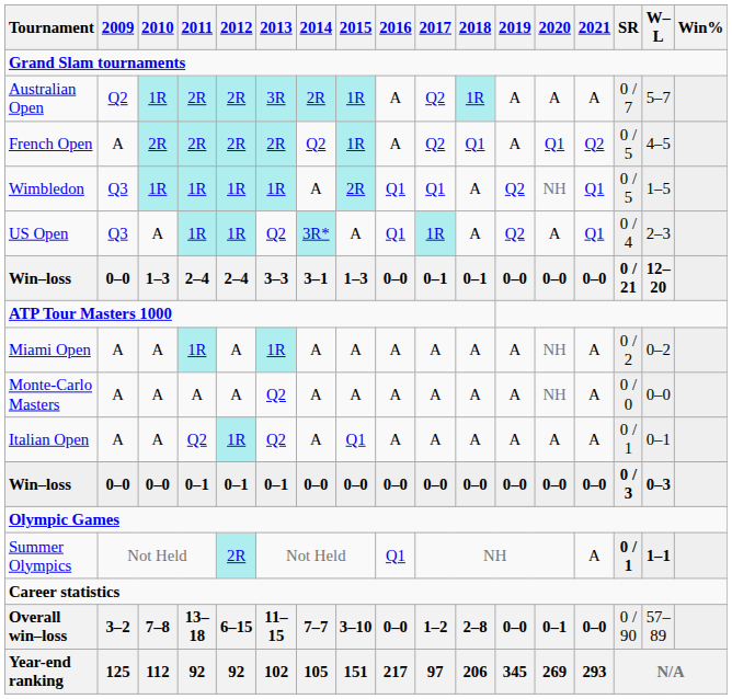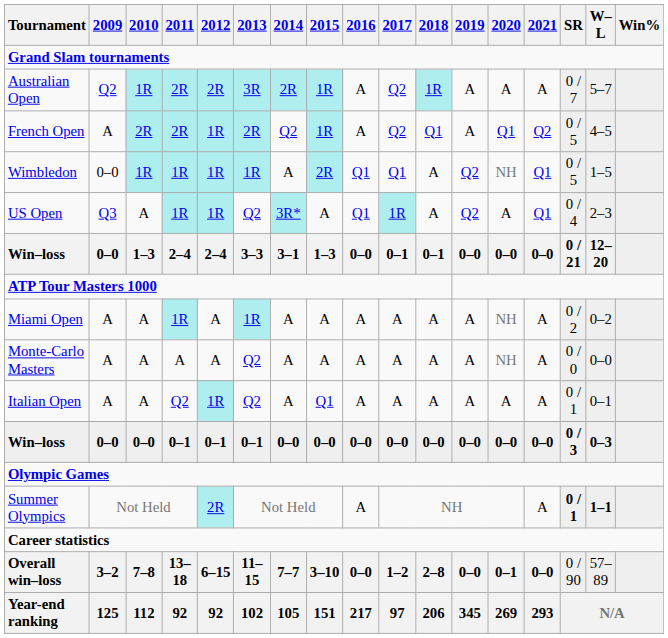French Open | 2012: 2R -> 1R
Wimbledon | 2009: Q3 -> 0–0
Summer Olympics | 2016: Q1 -> A
